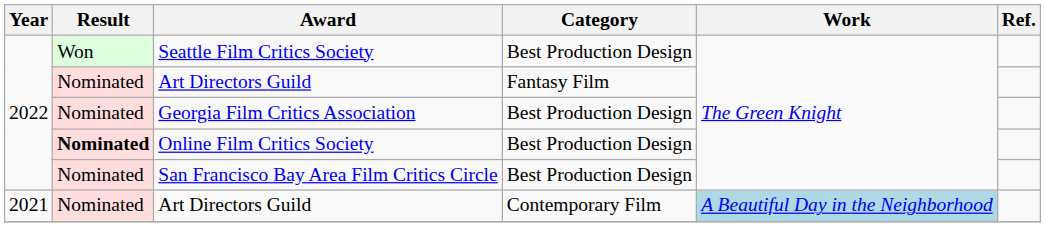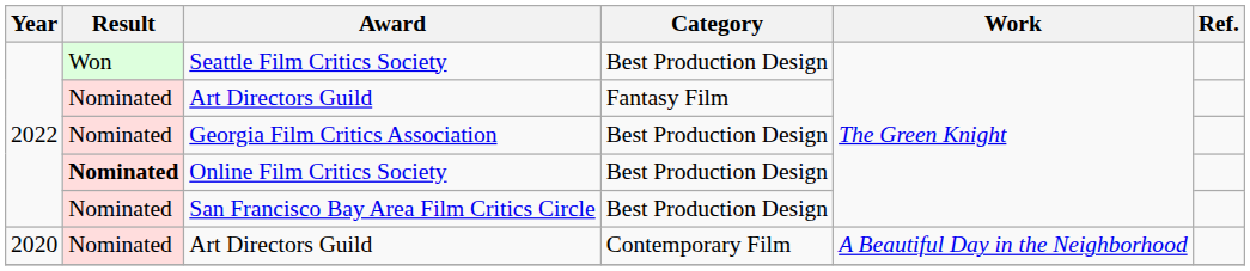Art Directors Guild / Contemporary Film | Year: 2021 -> 2020
Art Directors Guild / Contemporary Film | Work: lightblue background -> no background
